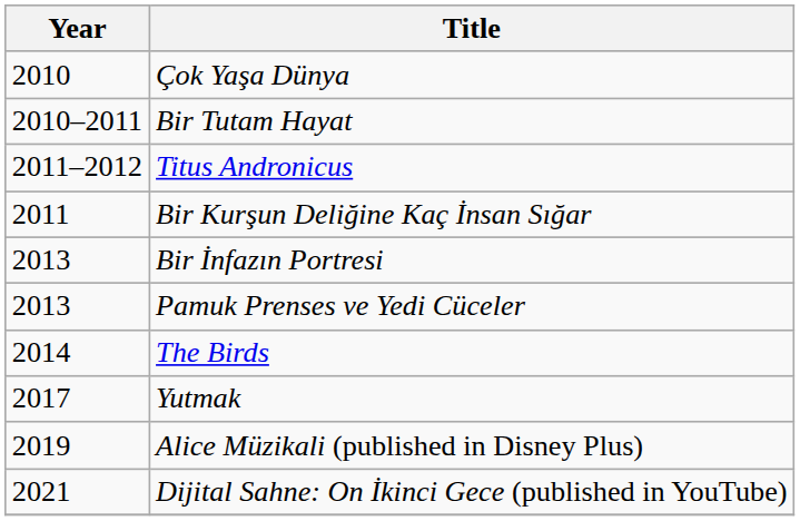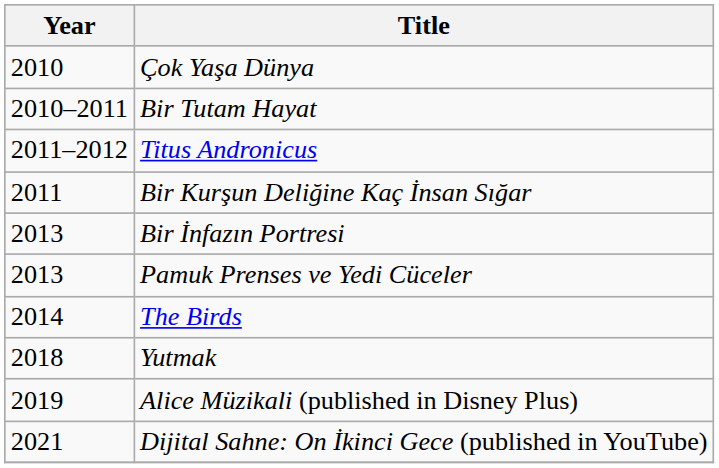Yutmak | Year: 2017 -> 2018
